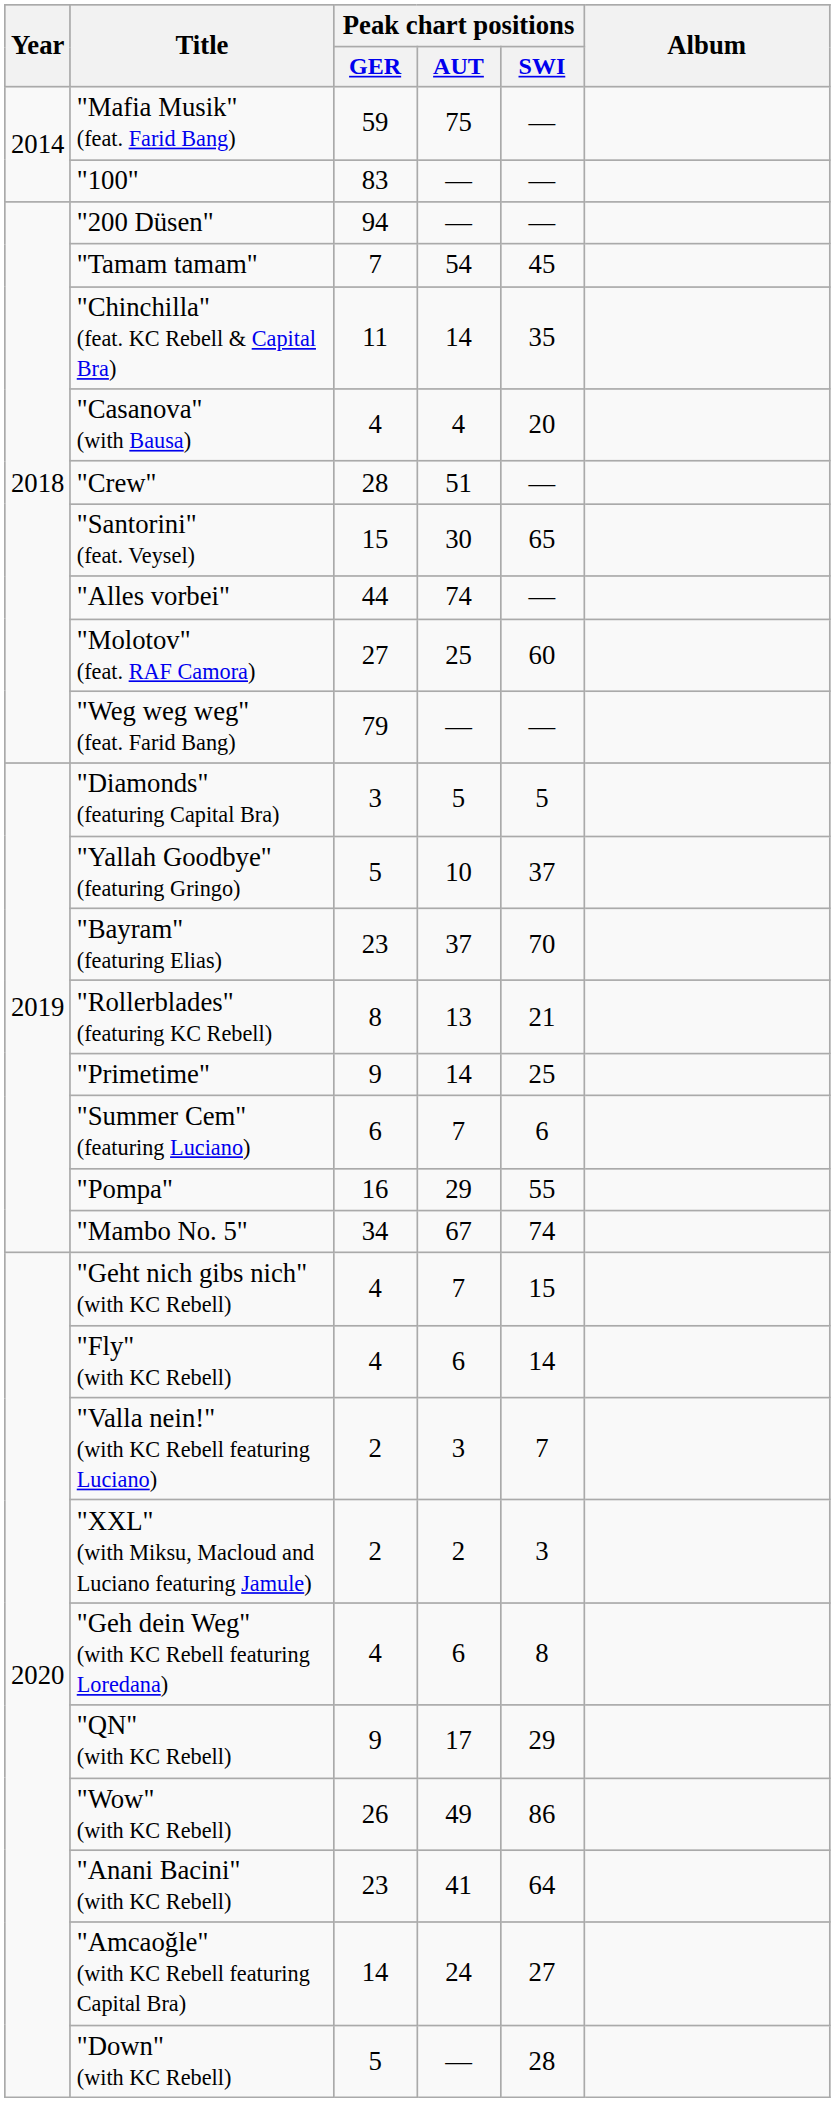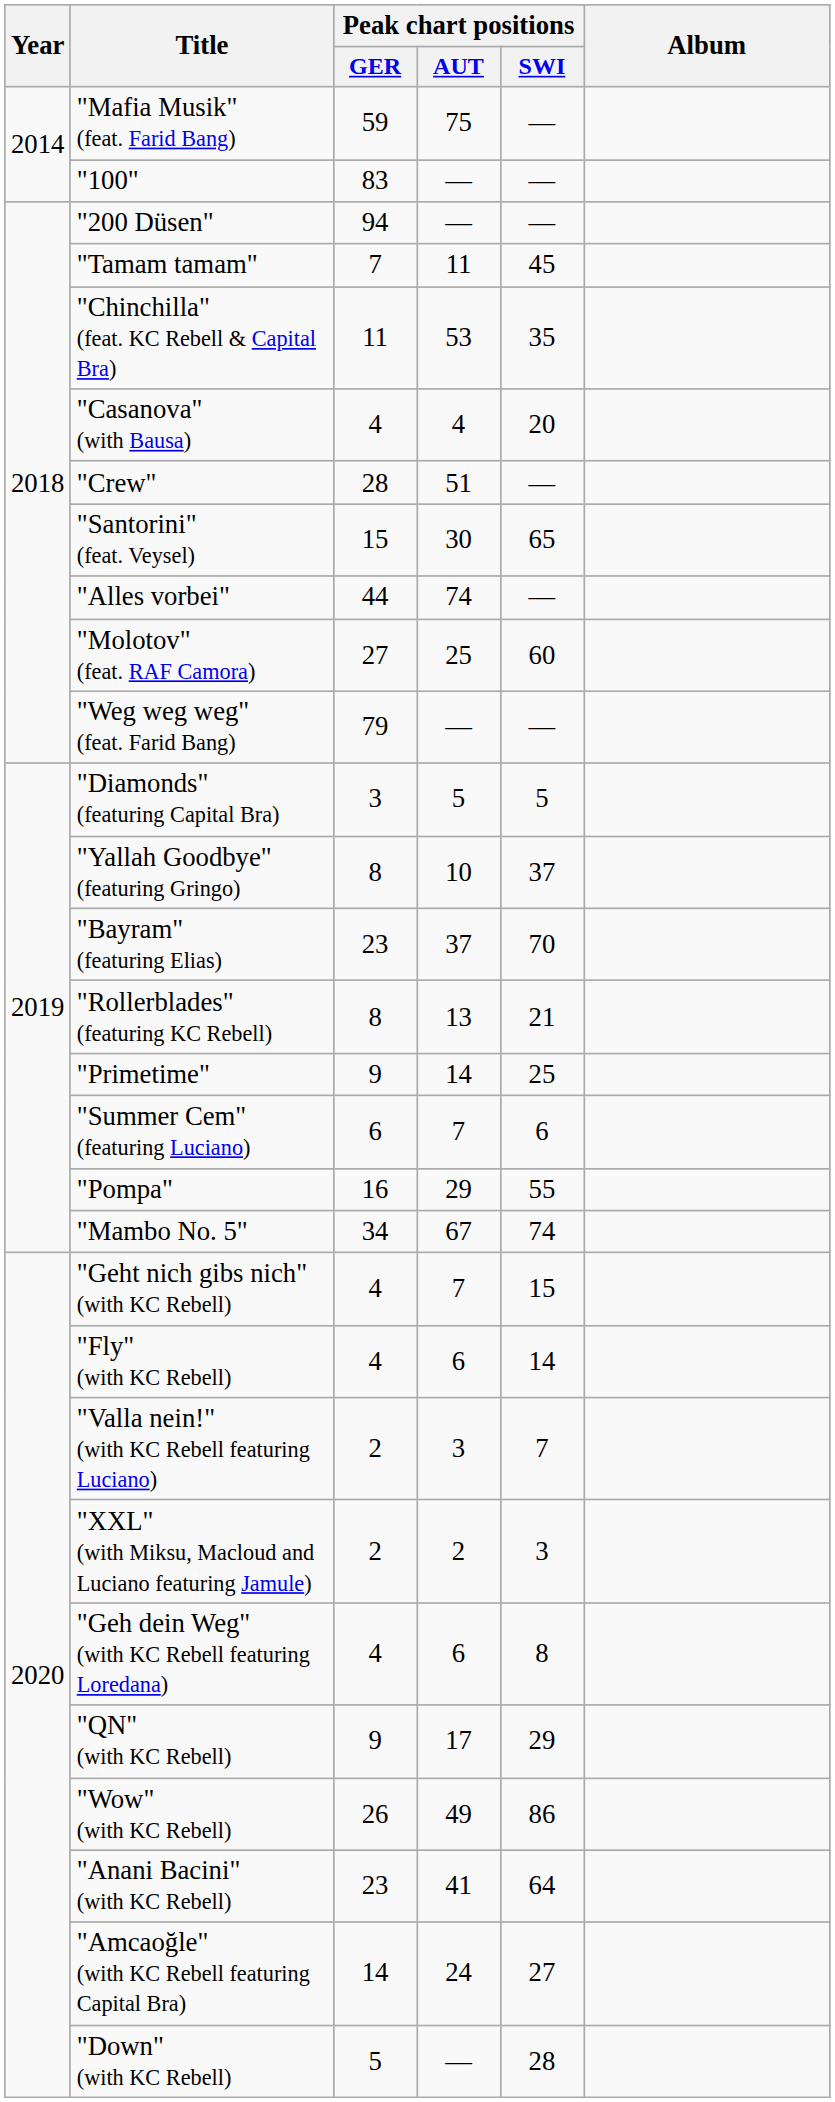"Tamam tamam" | Peak chart positions / AUT: 54 -> 11
"Chinchilla" (feat. KC Rebell & Capital Bra) | Peak chart positions / AUT: 14 -> 53
"Yallah Goodbye" (featuring Gringo) | Peak chart positions / GER: 5 -> 8
